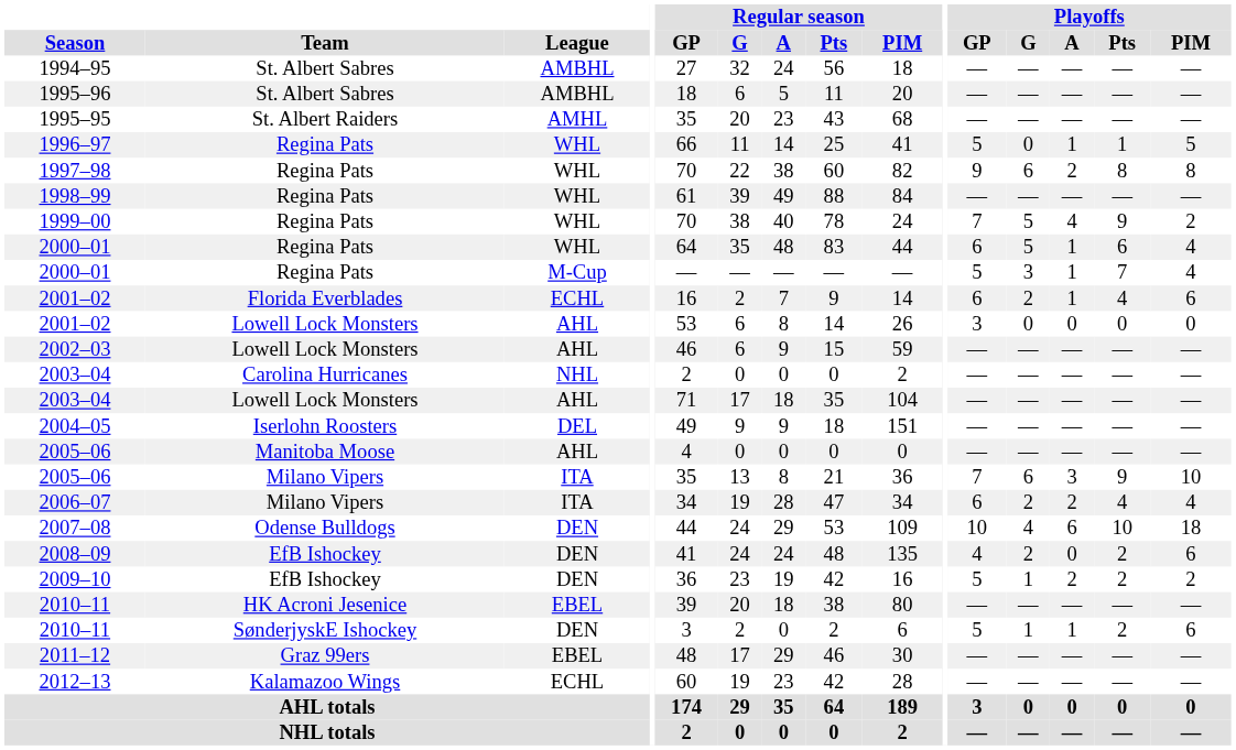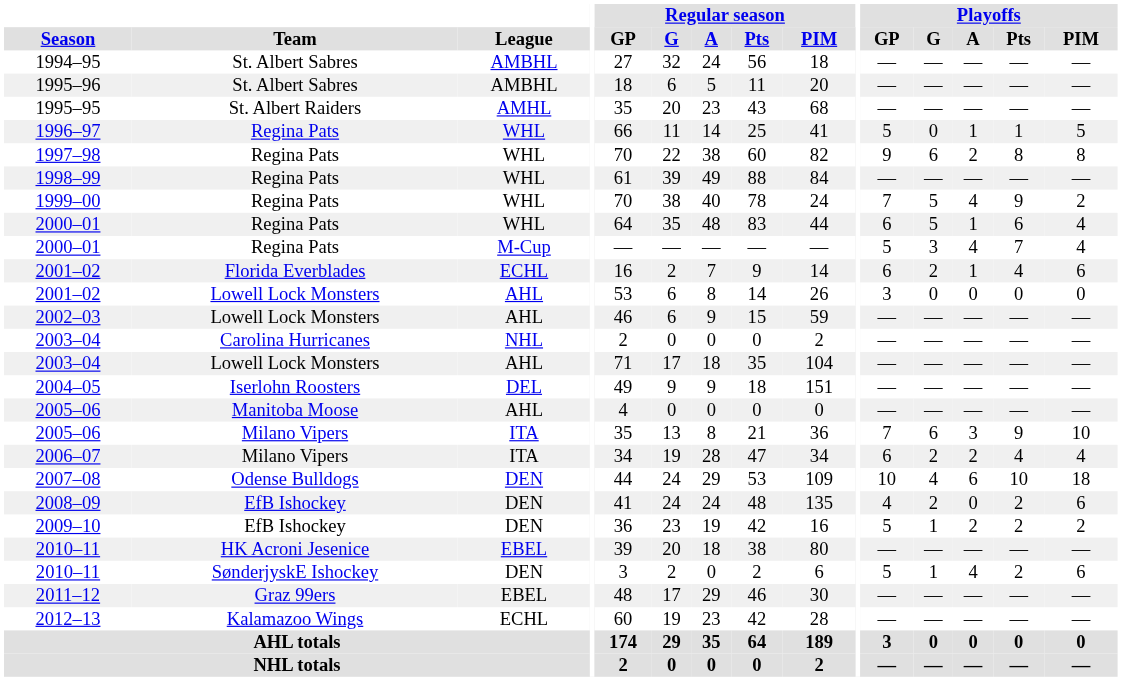2000–01 / M-Cup | Playoffs / A: 1 -> 4
2010–11 / DEN | Playoffs / A: 1 -> 4
